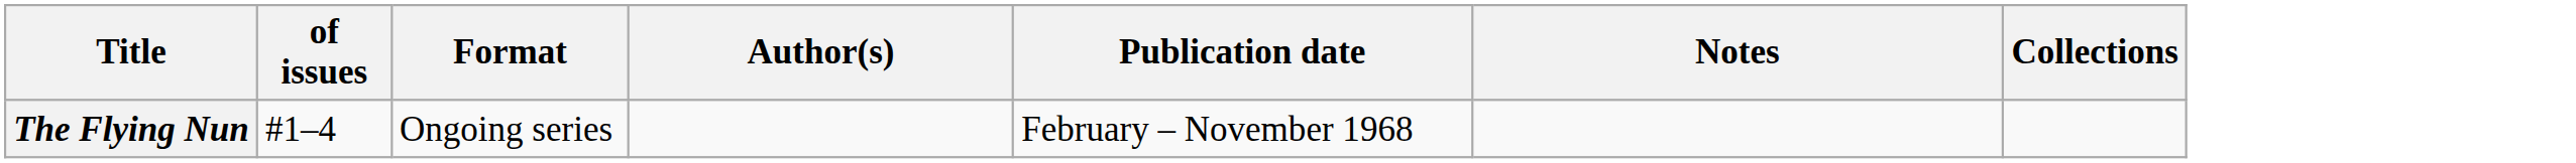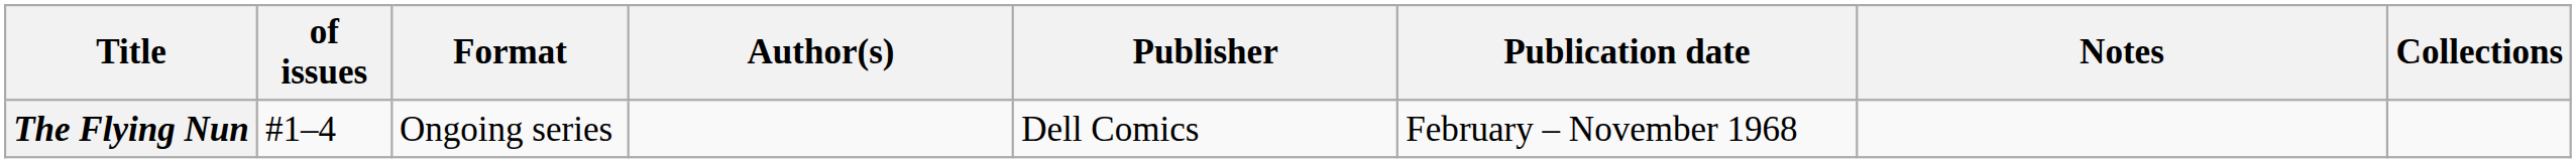+ column: Publisher | Dell Comics
